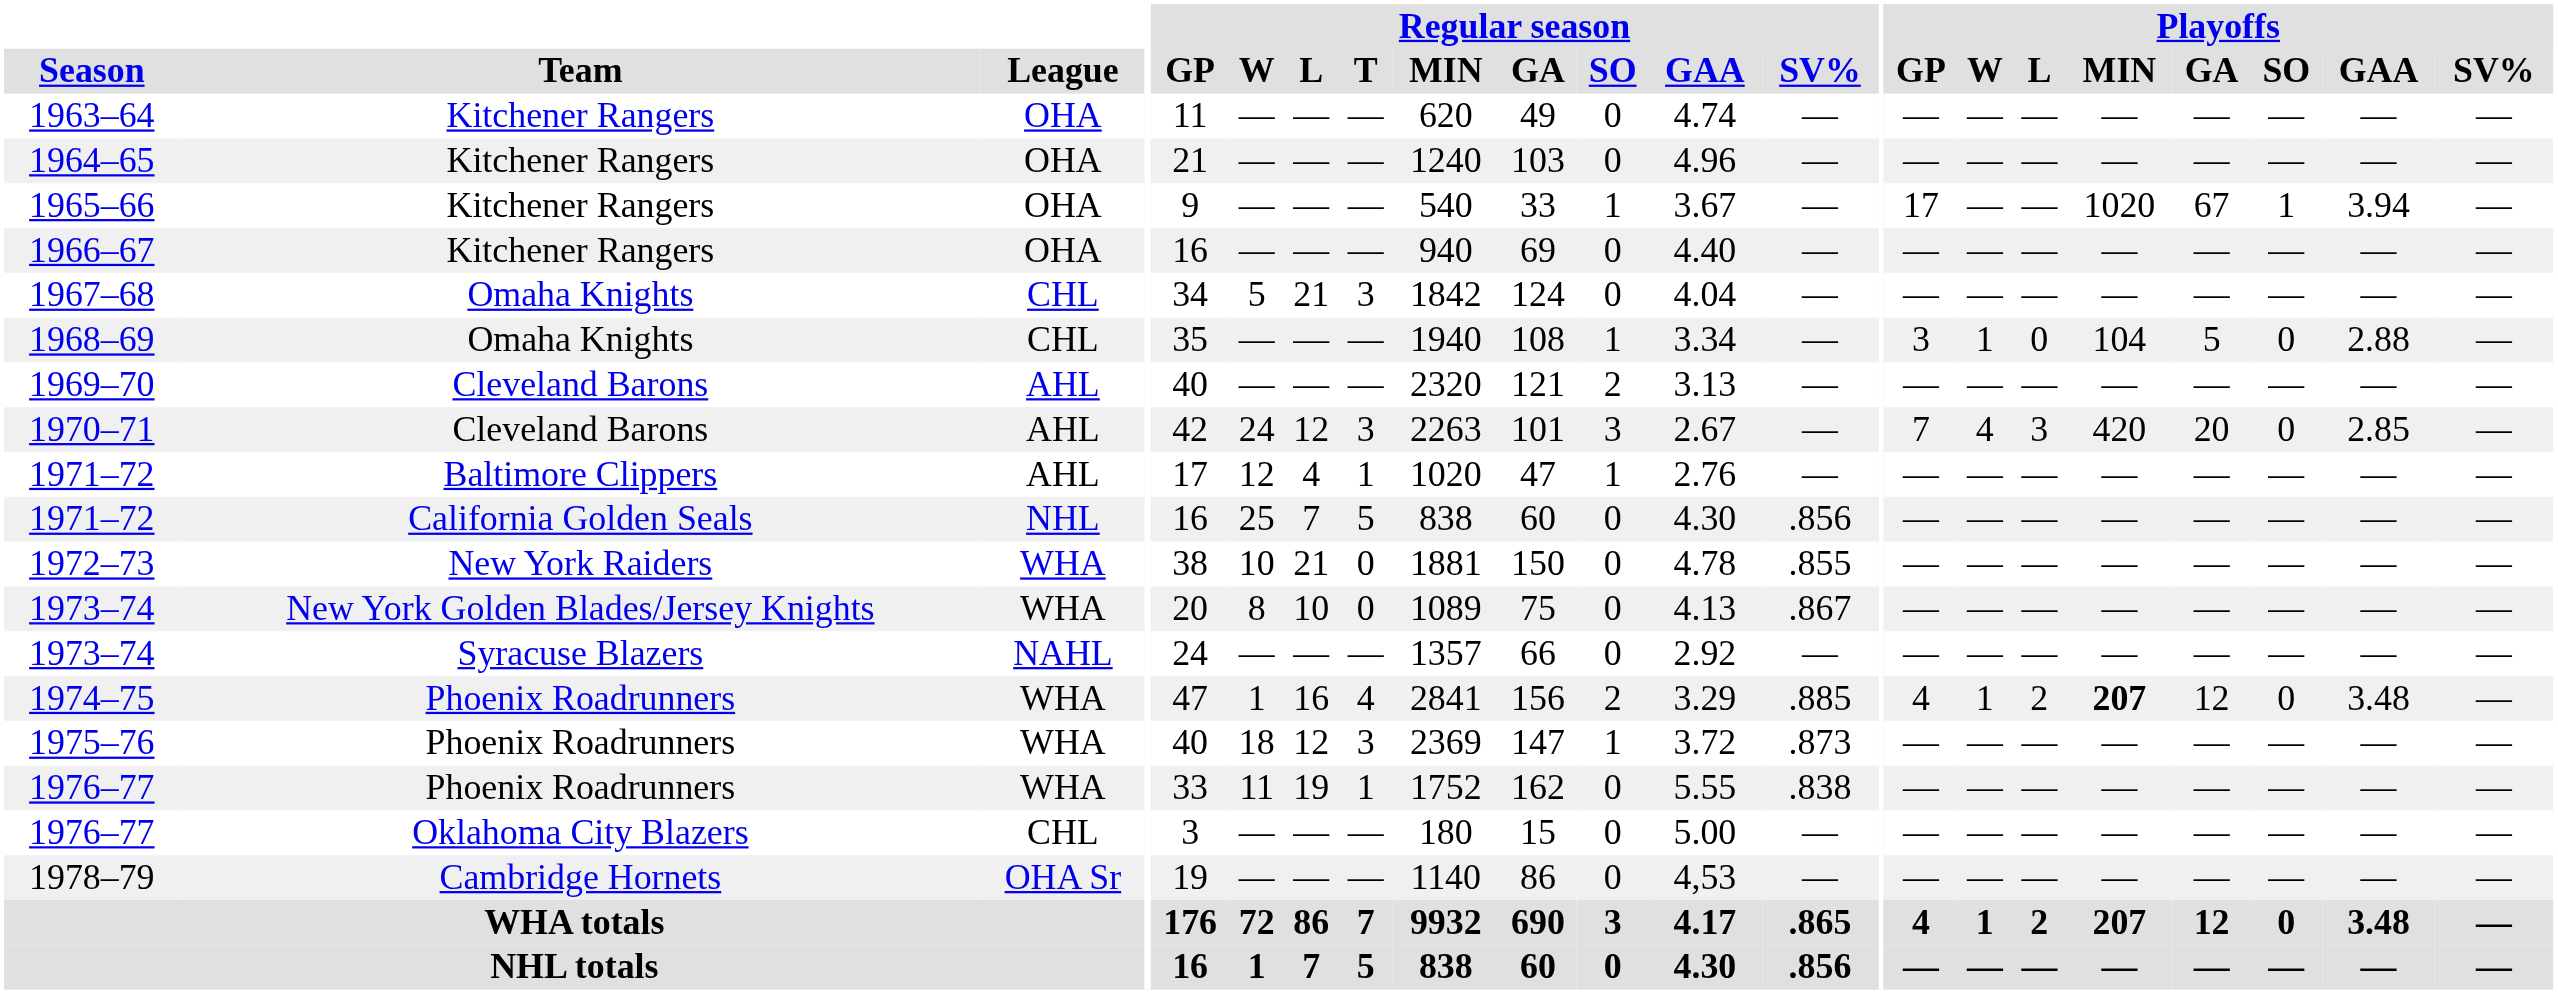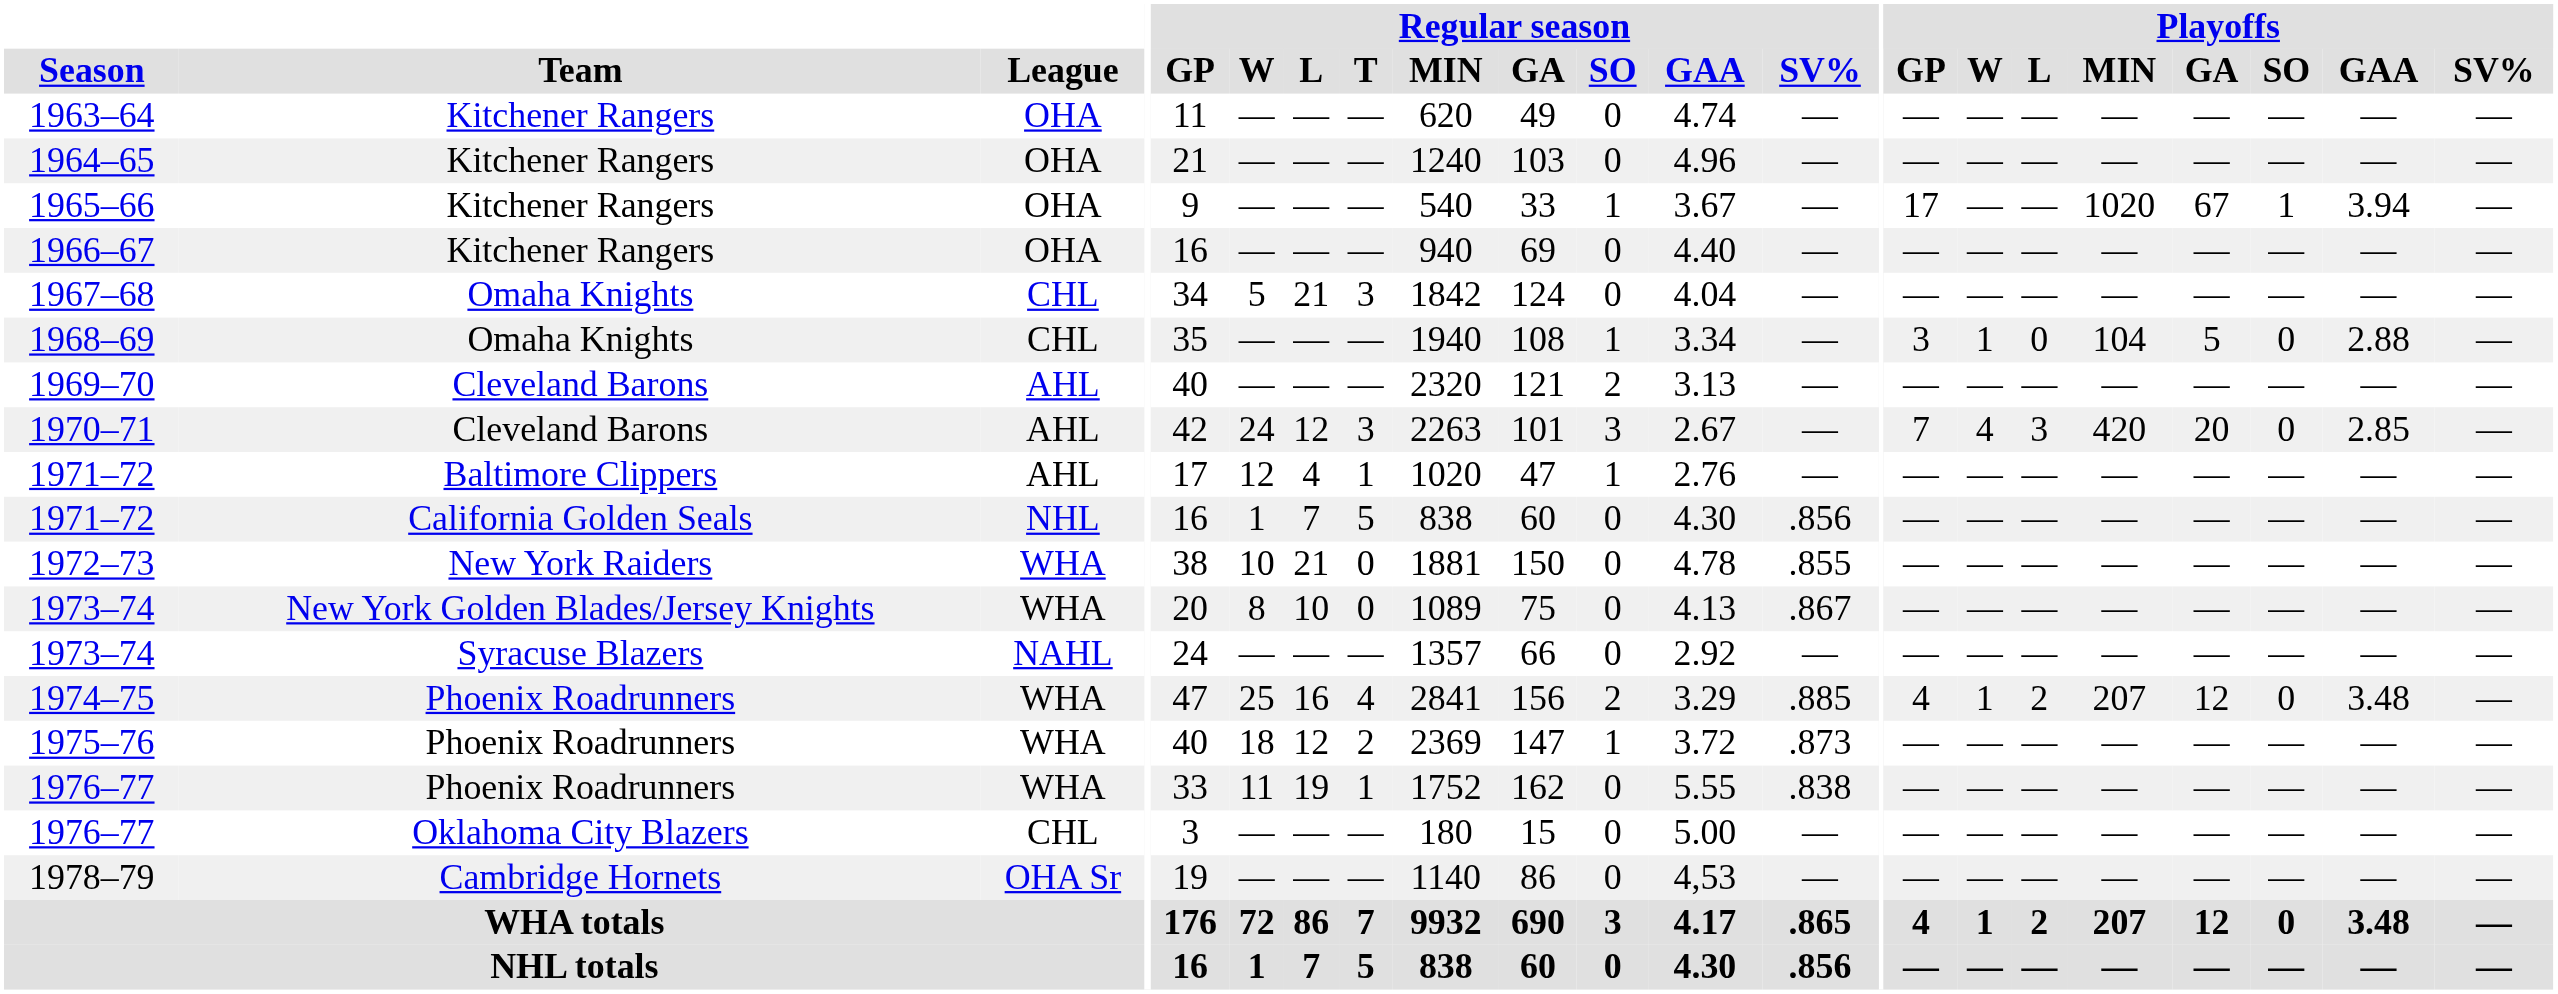1971–72 / California Golden Seals | Regular season / W: 25 -> 1
1974–75 | Regular season / W: 1 -> 25
1974–75 | Playoffs / MIN: bold -> normal
1975–76 | Regular season / T: 3 -> 2
